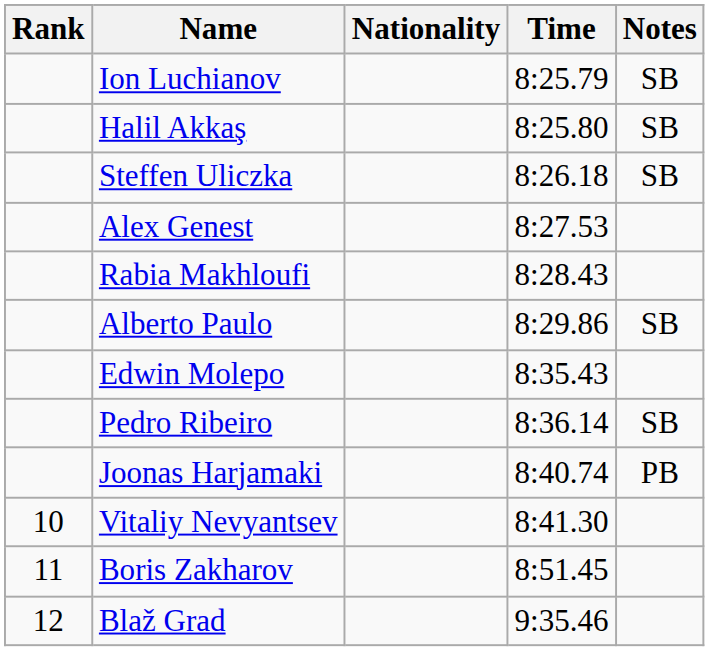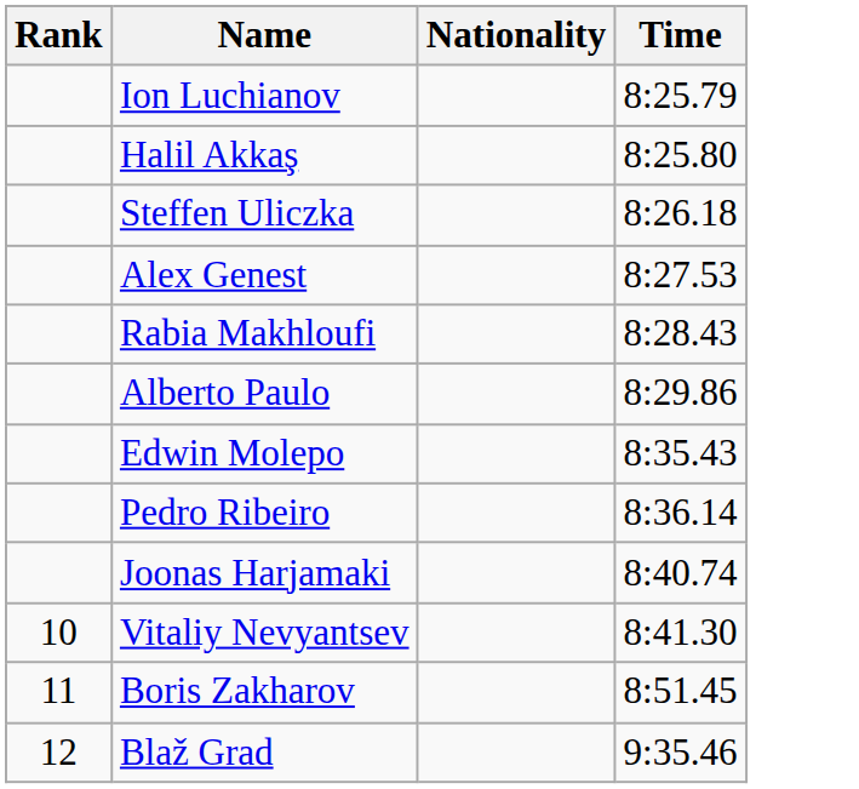- column: Notes | SB | SB | SB | SB | SB | PB
